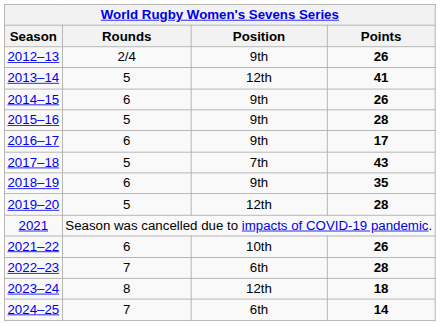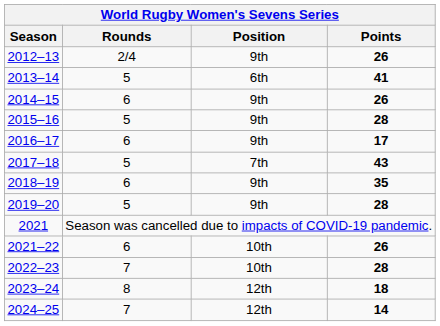2013–14 | Position: 12th -> 6th
2019–20 | Position: 12th -> 9th
2022–23 | Position: 6th -> 10th
2024–25 | Position: 6th -> 12th
